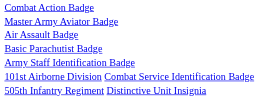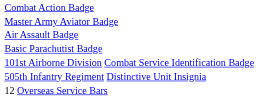- row: Army Staff Identification Badge
+ row: 12 Overseas Service Bars
